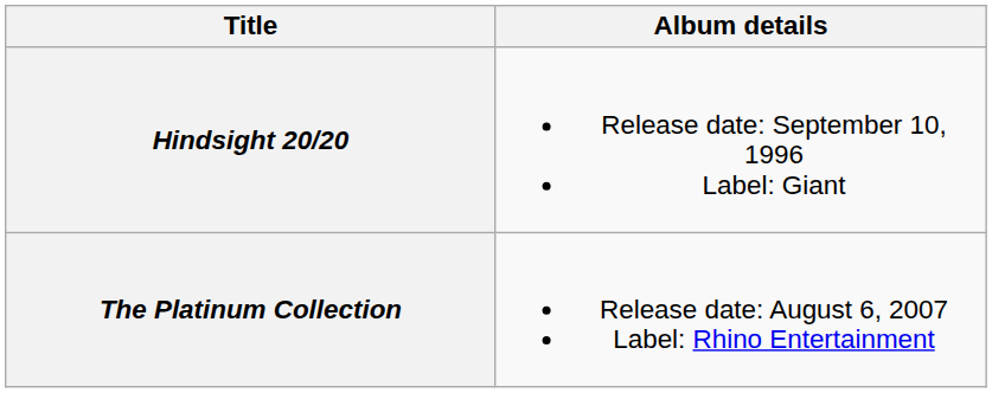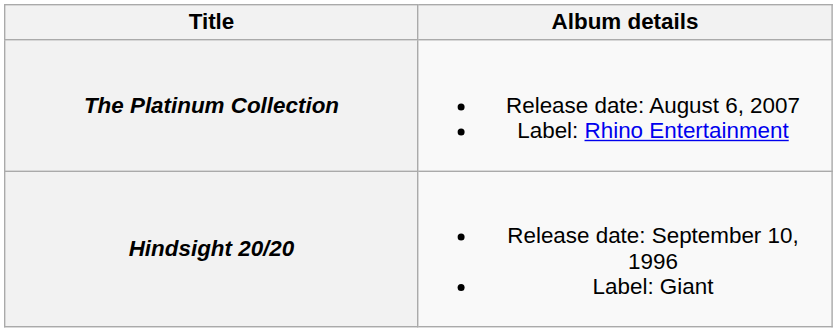rows swapped: Hindsight 20/20 <-> The Platinum Collection
